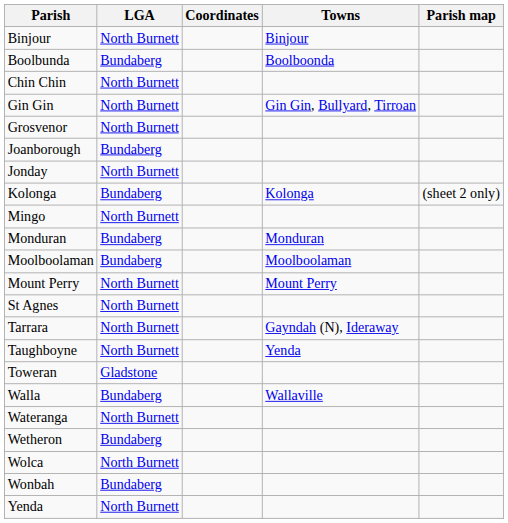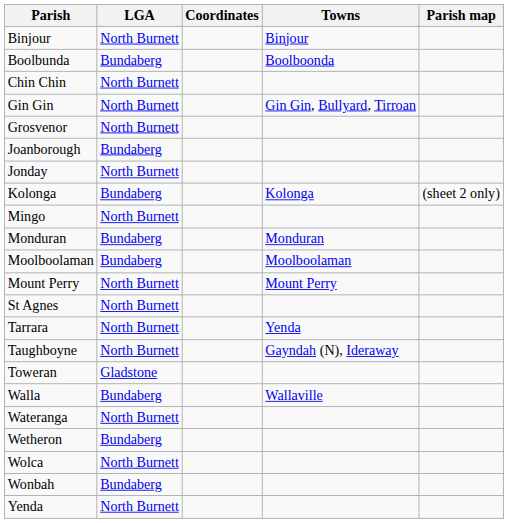Tarrara | Towns: Gayndah (N), Ideraway -> Yenda
Taughboyne | Towns: Yenda -> Gayndah (N), Ideraway
